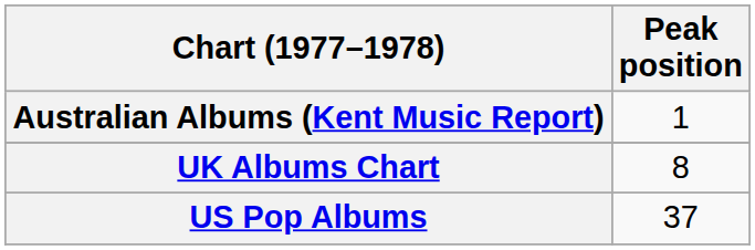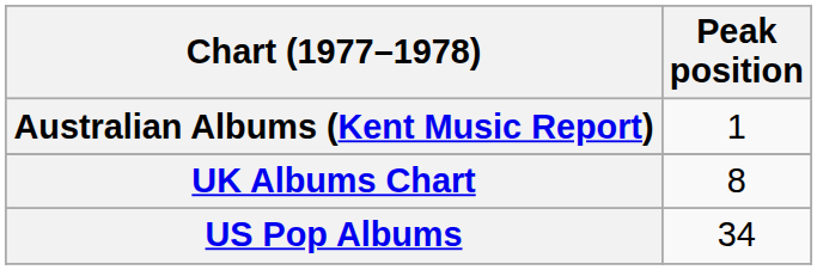US Pop Albums | Peak position: 37 -> 34
